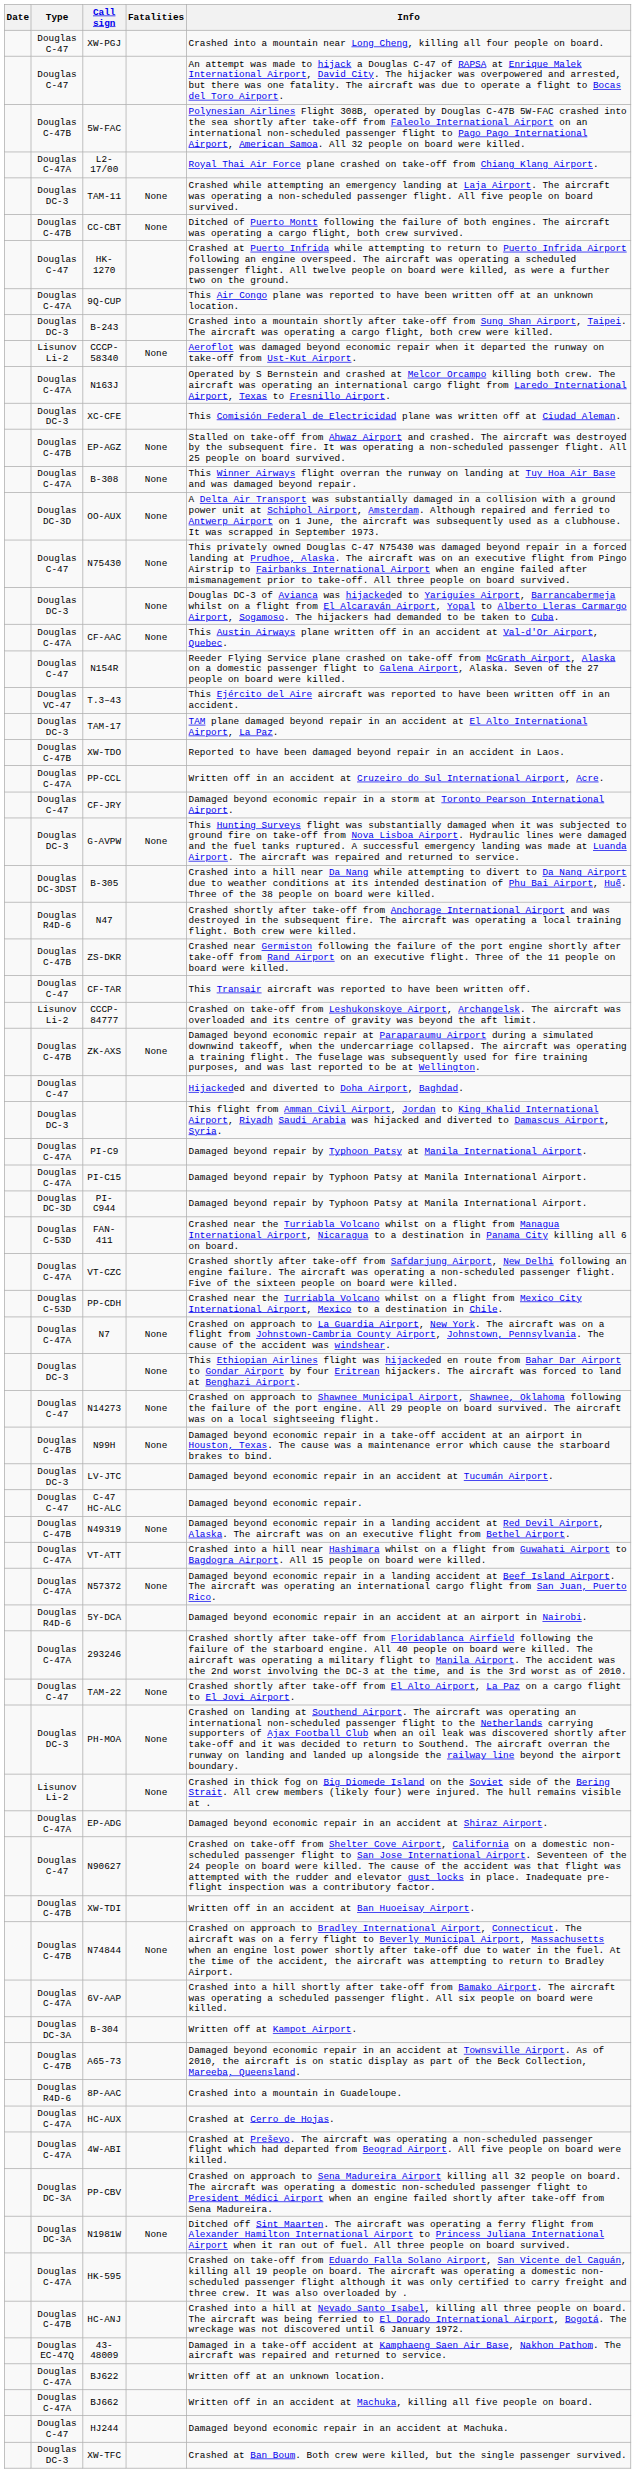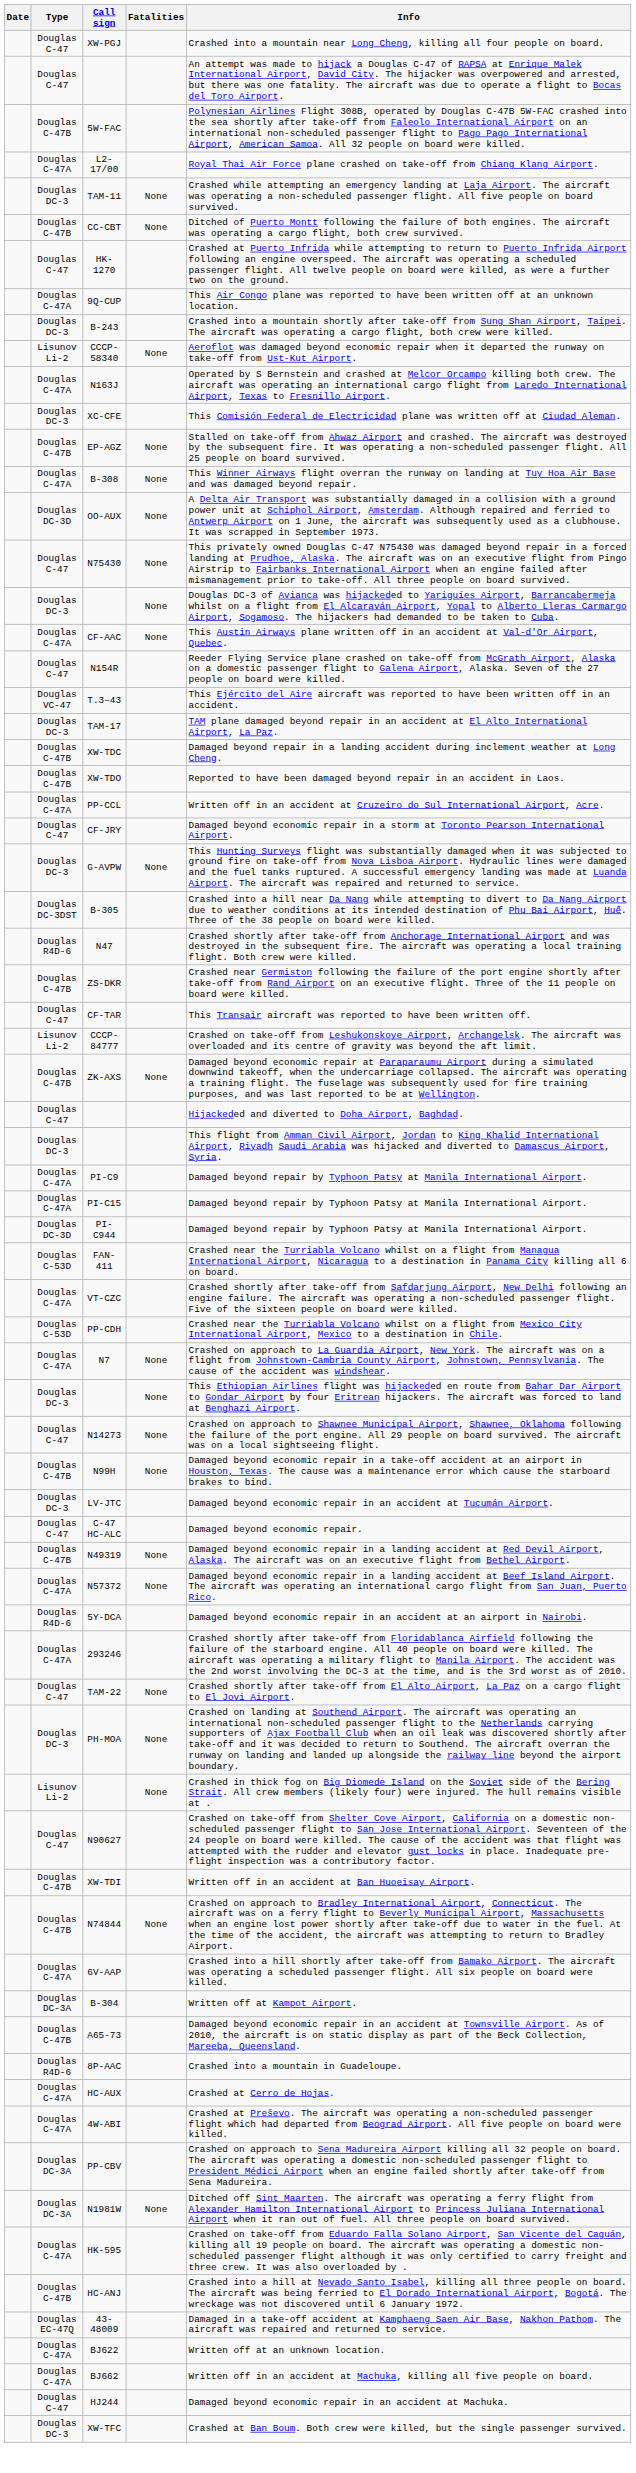+ row: Douglas C-47B | XW-TDC | Damaged beyond repair in a landing accident during inclement weather at Long Cheng.
- row: Douglas C-47A | VT-ATT | Crashed into a hill near Hashimara whilst on a flight from Guwahati Airport to Bagdogra Airport. All 15 people on board were killed.
- row: Douglas C-47A | EP-ADG | Damaged beyond economic repair in an accident at Shiraz Airport.
